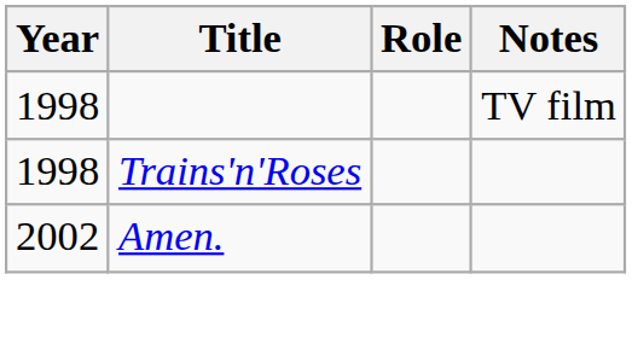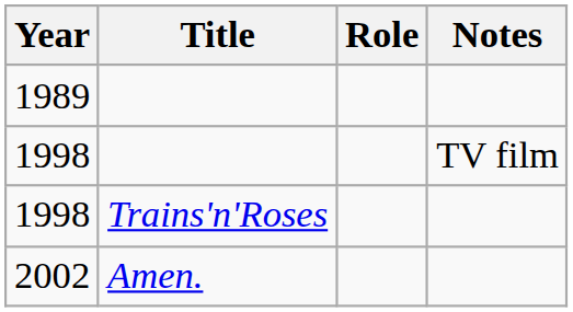+ row: 1989
